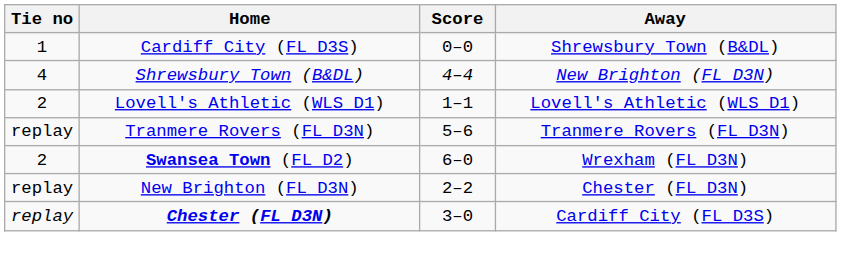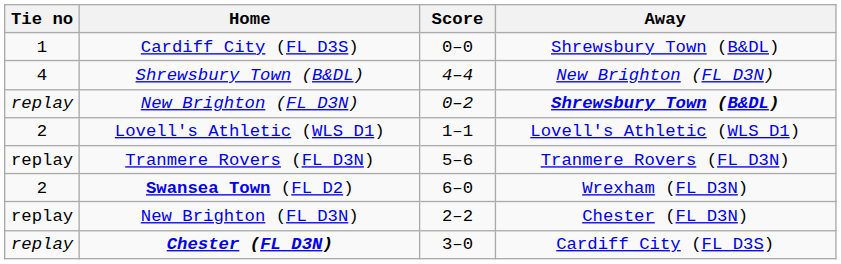+ row: replay | New Brighton (FL D3N) | 0–2 | Shrewsbury Town (B&DL)
